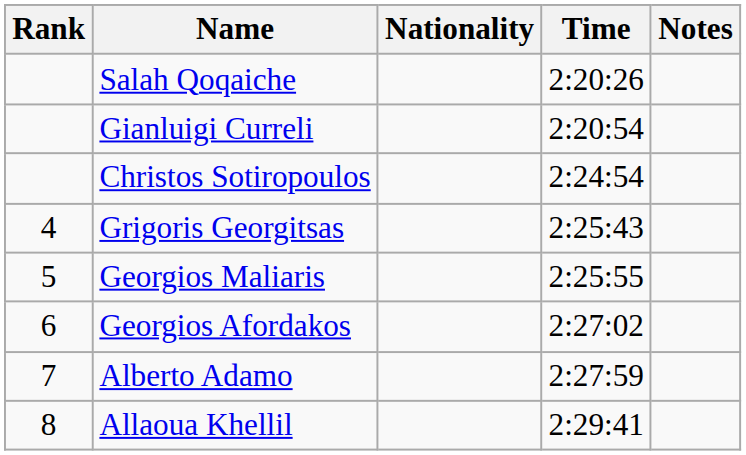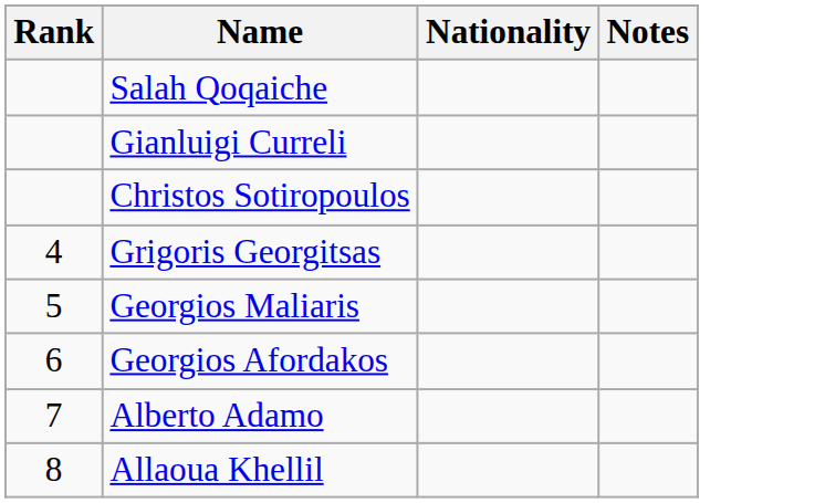- column: Time | 2:20:26 | 2:20:54 | 2:24:54 | 2:25:43 | 2:25:55 | 2:27:02 | 2:27:59 | 2:29:41
